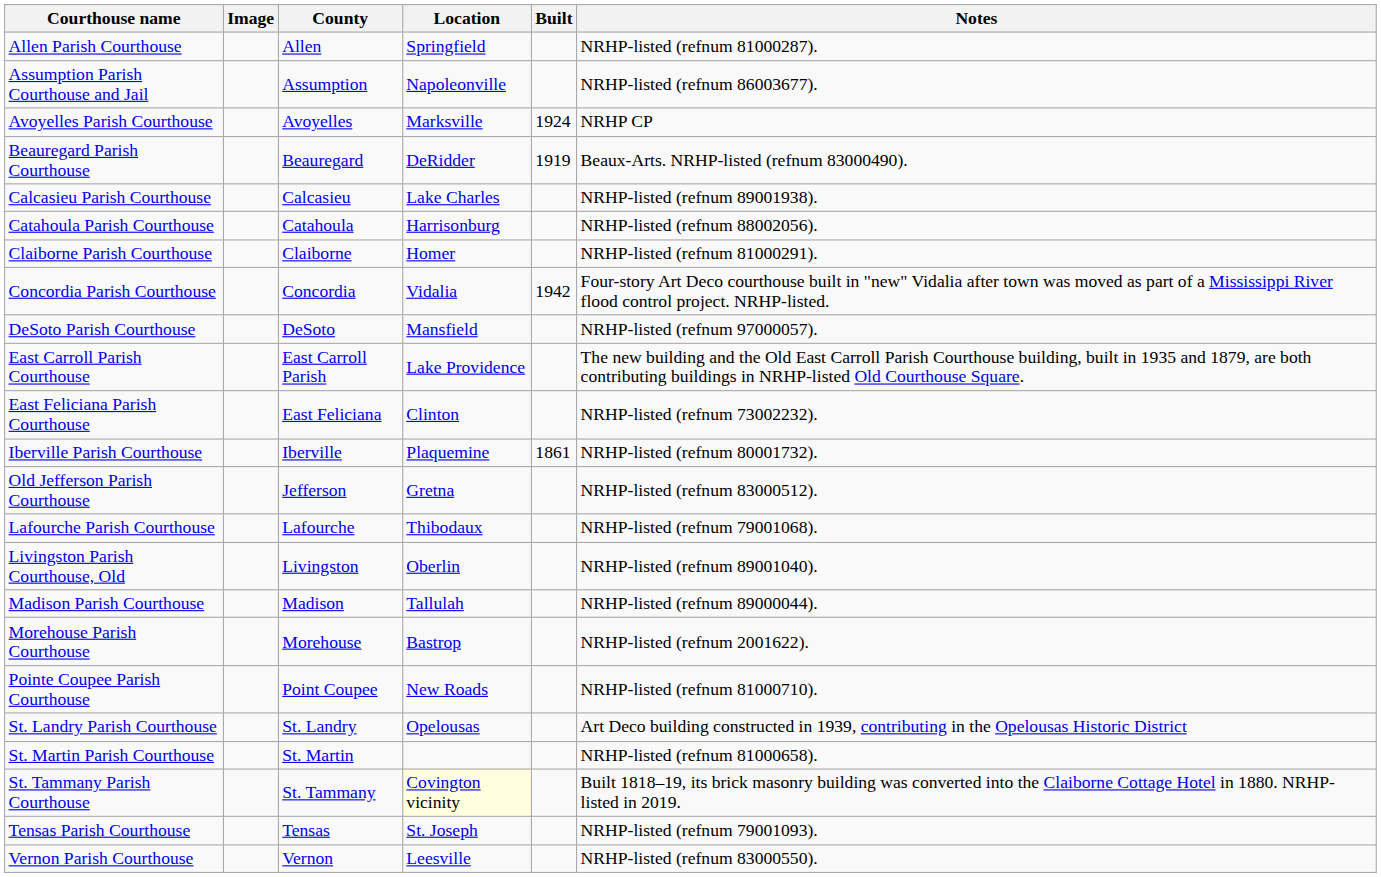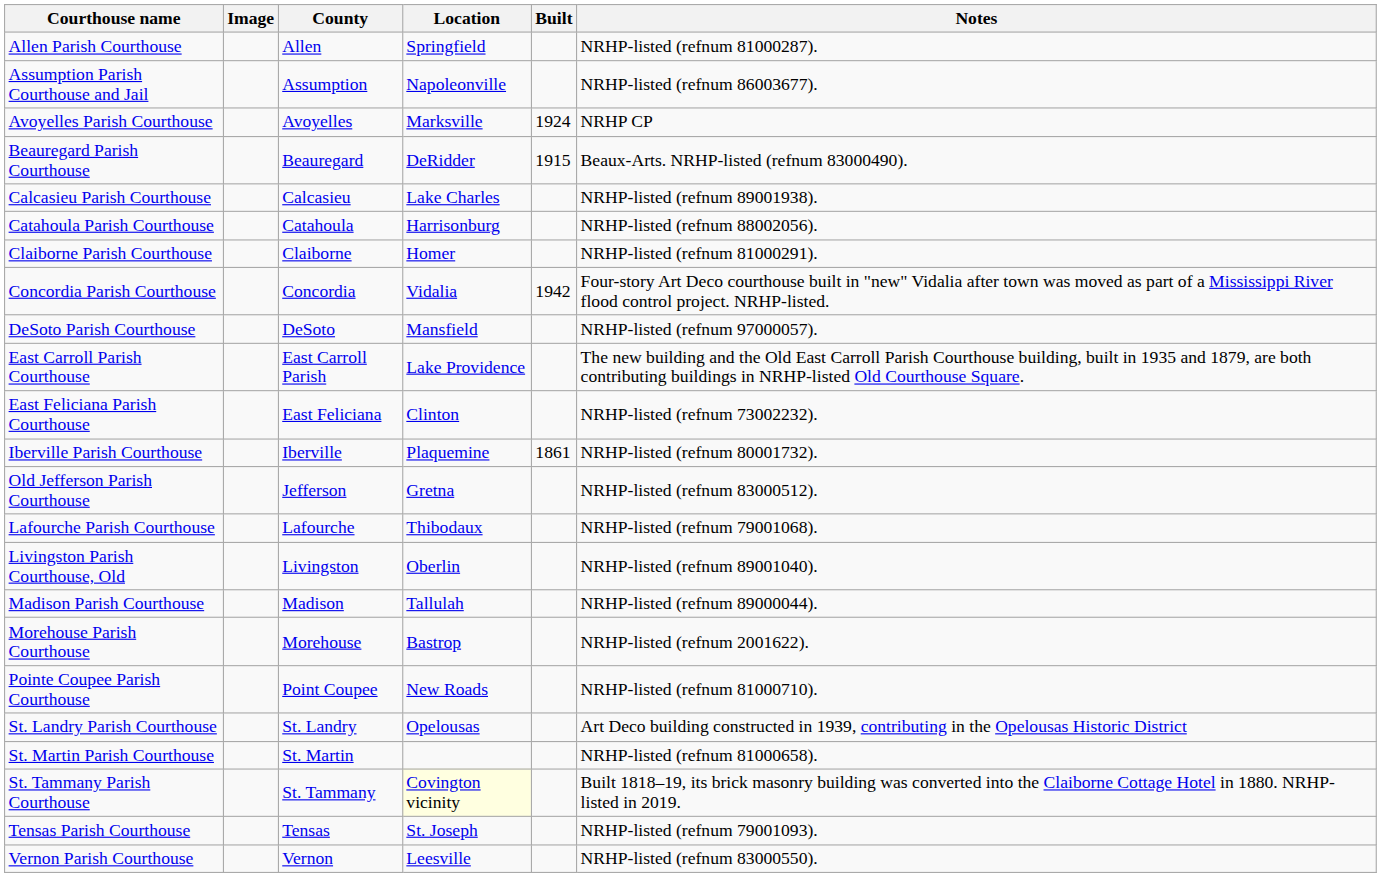Beauregard Parish Courthouse | Built: 1919 -> 1915
